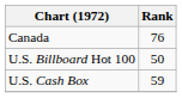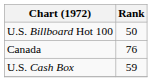rows swapped: Canada <-> U.S. Billboard Hot 100
